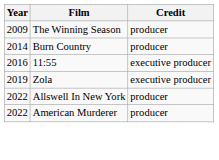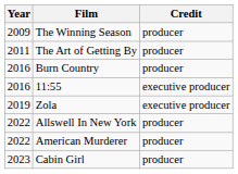+ row: 2011 | The Art of Getting By | producer
Burn Country | Year: 2014 -> 2016
+ row: 2023 | Cabin Girl | producer
